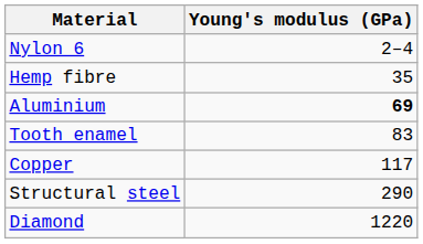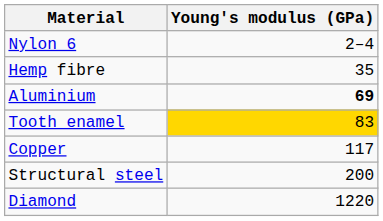Tooth enamel | Young's modulus (GPa): no background -> gold background
Structural steel | Young's modulus (GPa): 290 -> 200
